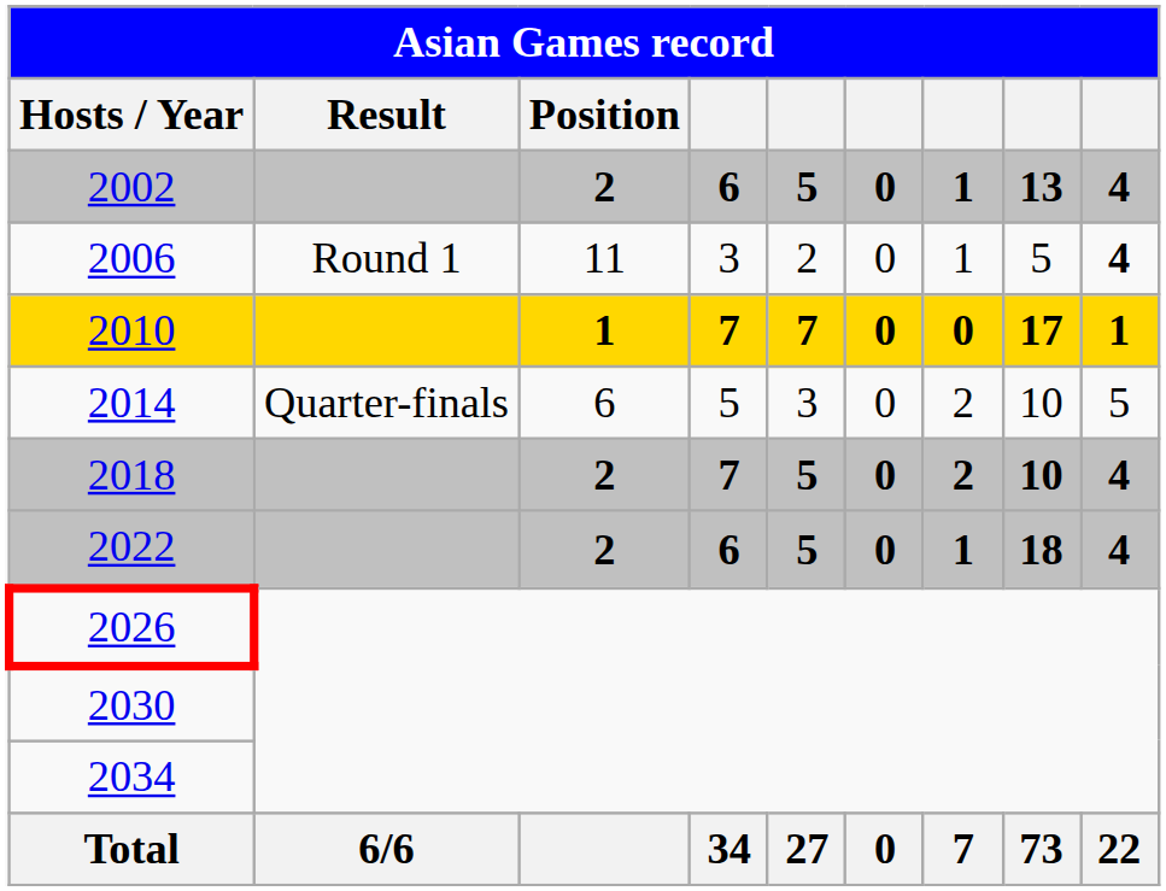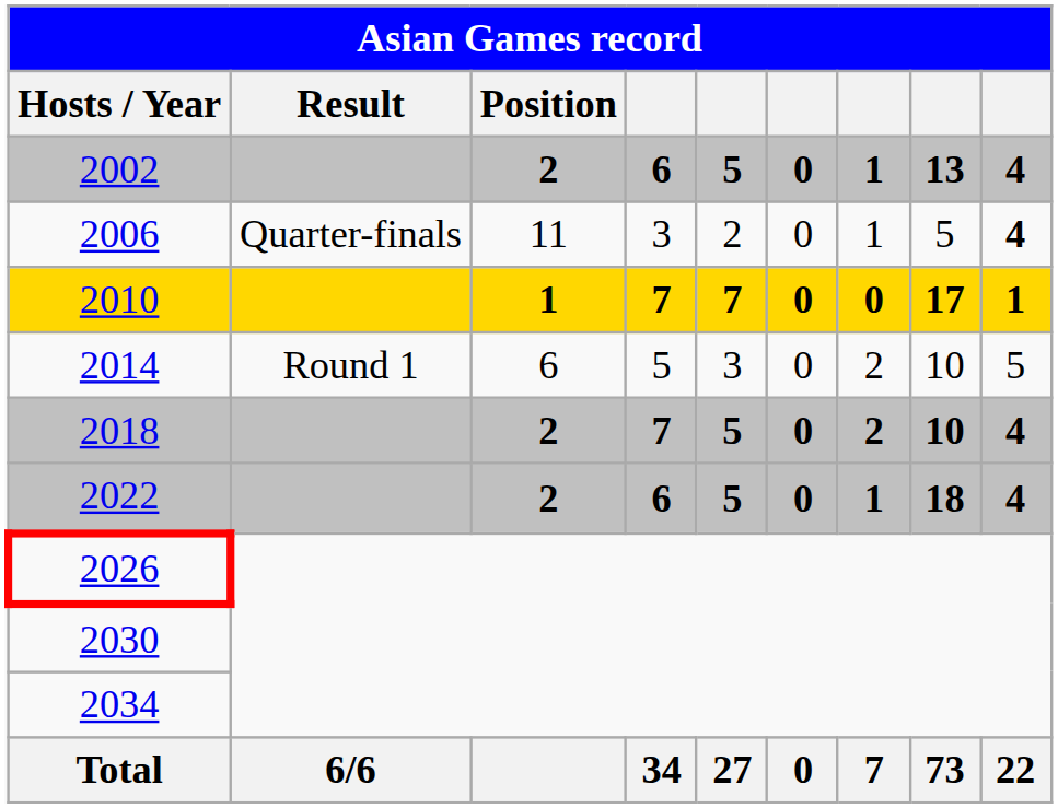2006 | Result: Round 1 -> Quarter-finals
2014 | Result: Quarter-finals -> Round 1
